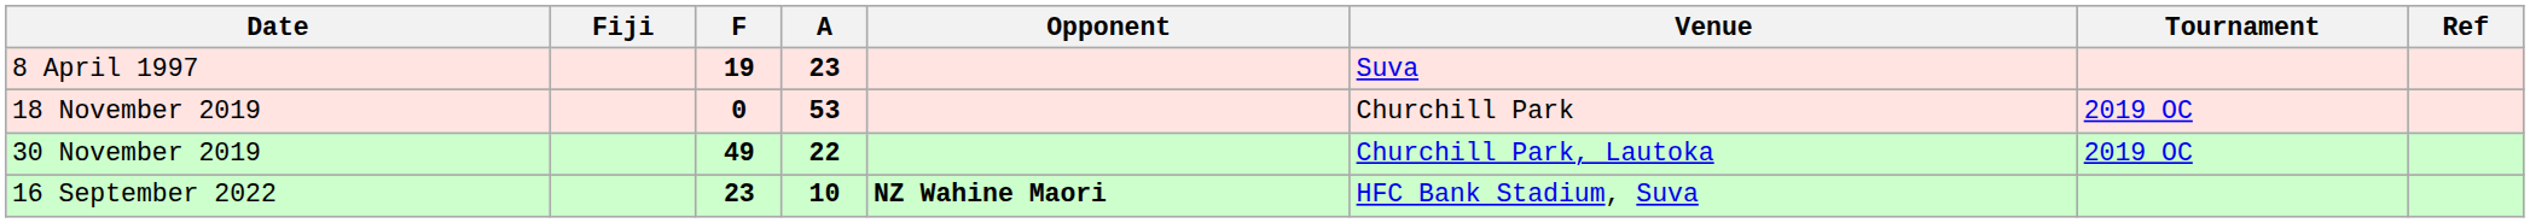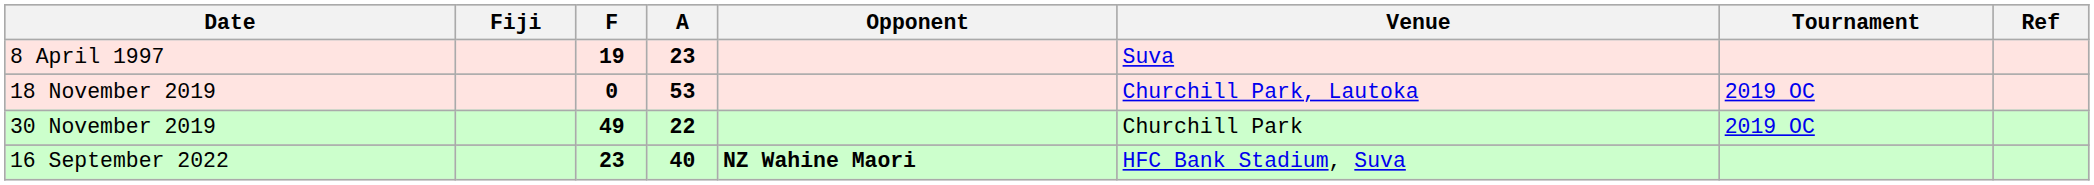18 November 2019 | Venue: Churchill Park -> Churchill Park, Lautoka
30 November 2019 | Venue: Churchill Park, Lautoka -> Churchill Park
16 September 2022 | A: 10 -> 40
